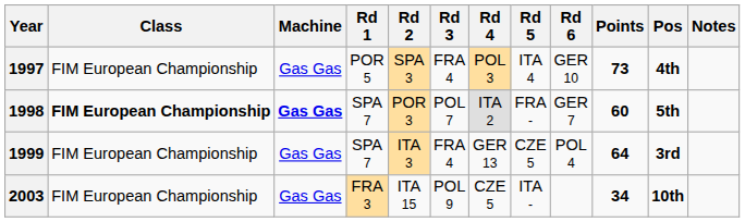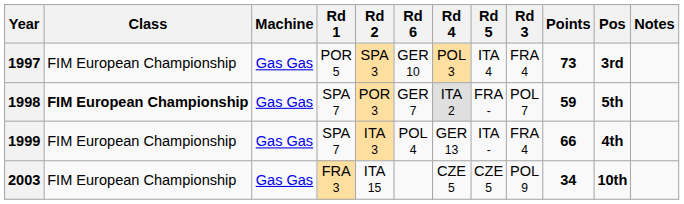columns swapped: Rd 3 <-> Rd 6
1997 | Pos: 4th -> 3rd
1998 | Machine: bold -> normal
1998 | Points: 60 -> 59
1999 | Rd 5: CZE 5 -> ITA -
1999 | Points: 64 -> 66
1999 | Pos: 3rd -> 4th
2003 | Rd 5: ITA - -> CZE 5
